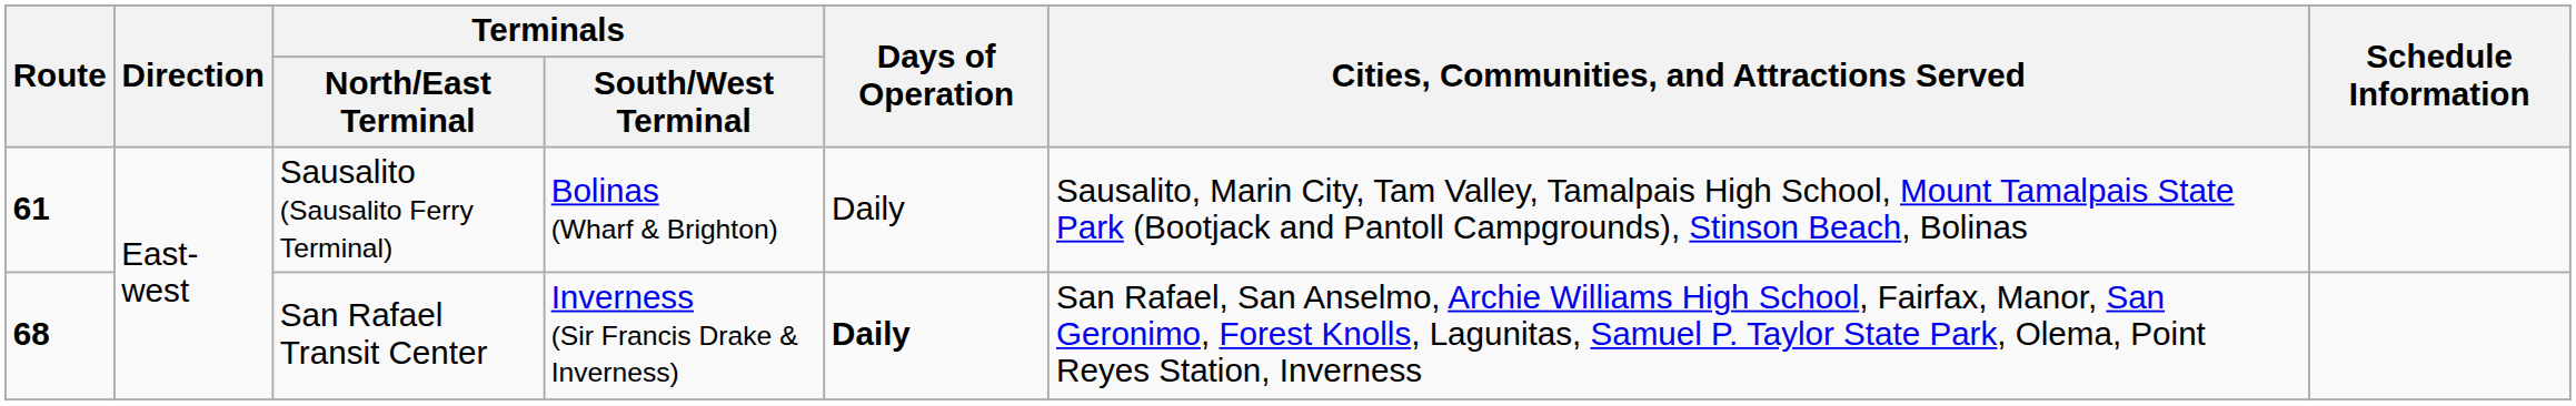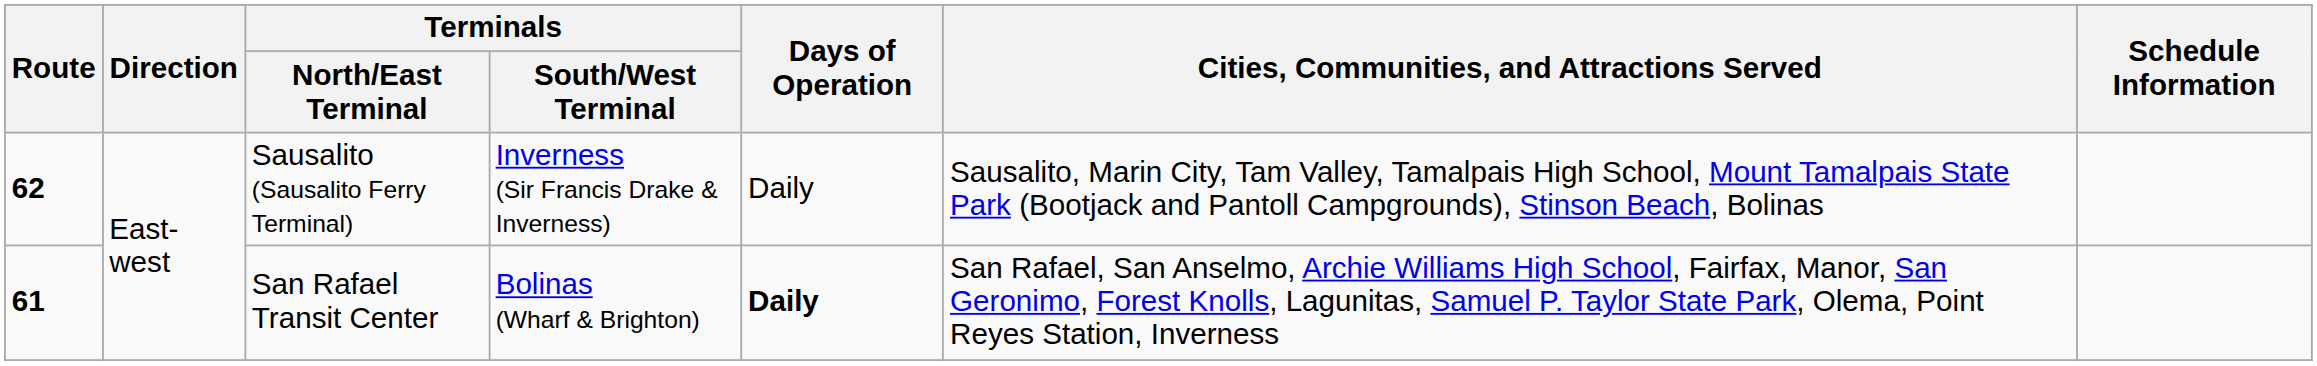Sausalito (Sausalito Ferry Terminal) | Route: 61 -> 62
Sausalito (Sausalito Ferry Terminal) | Terminals / South/West Terminal: Bolinas (Wharf & Brighton) -> Inverness (Sir Francis Drake & Inverness)
San Rafael Transit Center | Route: 68 -> 61
San Rafael Transit Center | Terminals / South/West Terminal: Inverness (Sir Francis Drake & Inverness) -> Bolinas (Wharf & Brighton)
